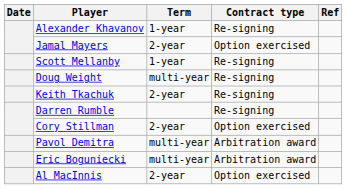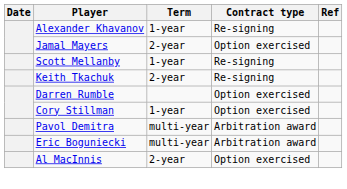- row: Doug Weight | multi-year | Re-signing
Darren Rumble | Contract type: Re-signing -> Option exercised
Cory Stillman | Term: 2-year -> 1-year
